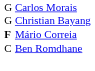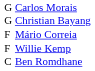Mário Correia | column 1: bold -> normal
+ row: F | Willie Kemp
